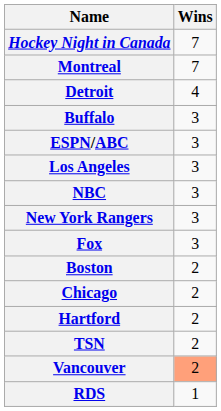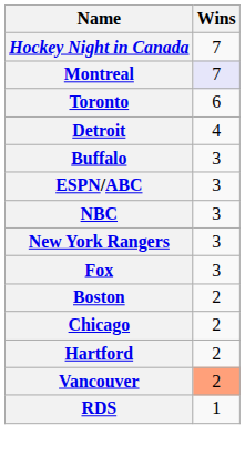Montreal | Wins: no background -> lavender background
+ row: Toronto | 6
- row: Los Angeles | 3
- row: TSN | 2
